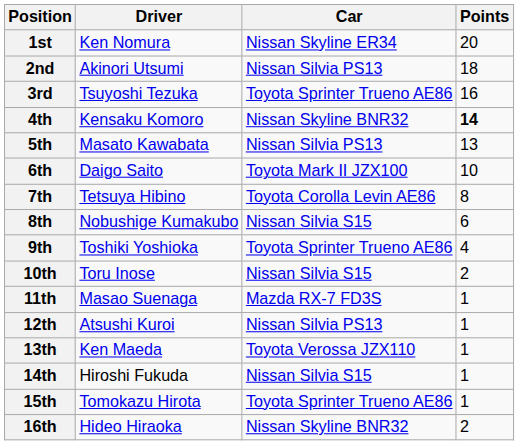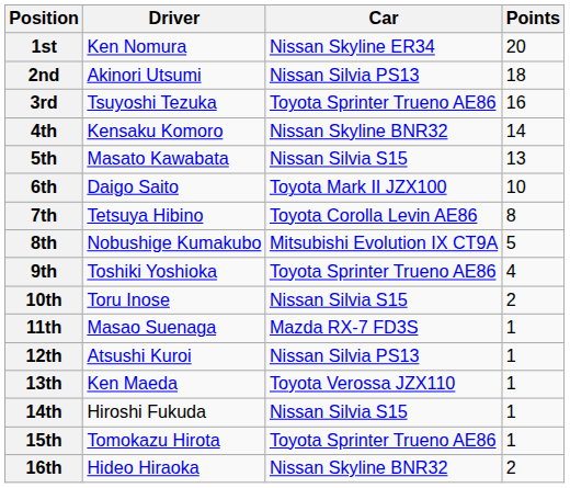4th | Points: bold -> normal
5th | Car: Nissan Silvia PS13 -> Nissan Silvia S15
8th | Car: Nissan Silvia S15 -> Mitsubishi Evolution IX CT9A
8th | Points: 6 -> 5
